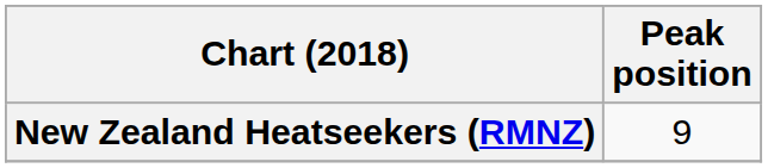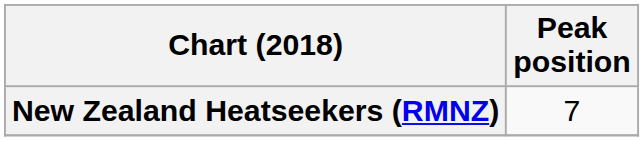New Zealand Heatseekers (RMNZ) | Peak position: 9 -> 7
